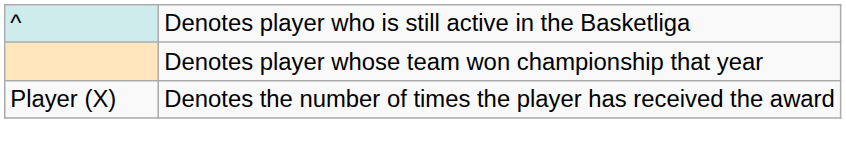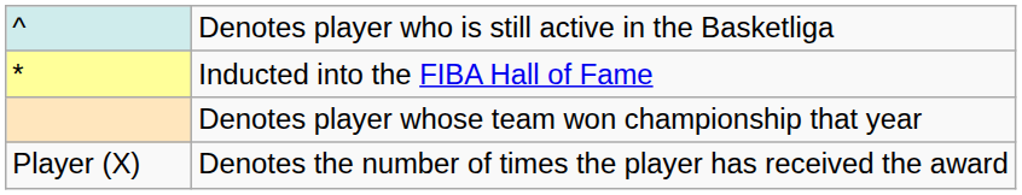+ row: * | Inducted into the FIBA Hall of Fame
